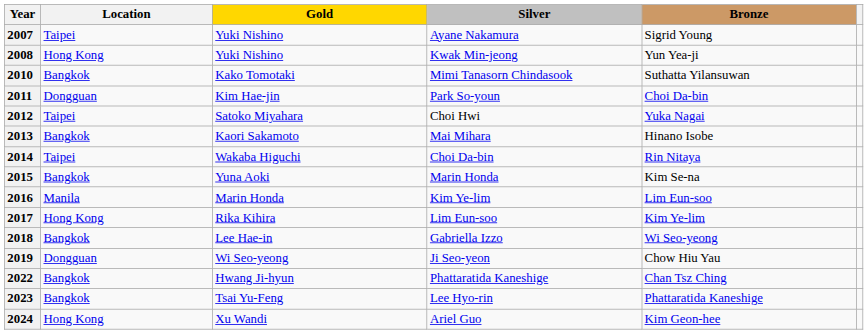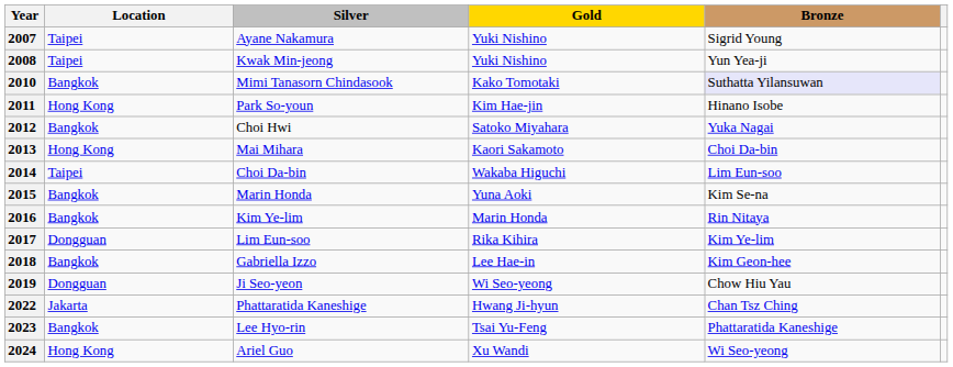columns swapped: Gold <-> Silver
2008 | Location: Hong Kong -> Taipei
2010 | Bronze: no background -> lavender background
2011 | Location: Dongguan -> Hong Kong
2011 | Bronze: Choi Da-bin -> Hinano Isobe
2012 | Location: Taipei -> Bangkok
2013 | Location: Bangkok -> Hong Kong
2013 | Bronze: Hinano Isobe -> Choi Da-bin
2014 | Bronze: Rin Nitaya -> Lim Eun-soo
2016 | Location: Manila -> Bangkok
2016 | Bronze: Lim Eun-soo -> Rin Nitaya
2017 | Location: Hong Kong -> Dongguan
2018 | Bronze: Wi Seo-yeong -> Kim Geon-hee
2022 | Location: Bangkok -> Jakarta
2024 | Bronze: Kim Geon-hee -> Wi Seo-yeong
